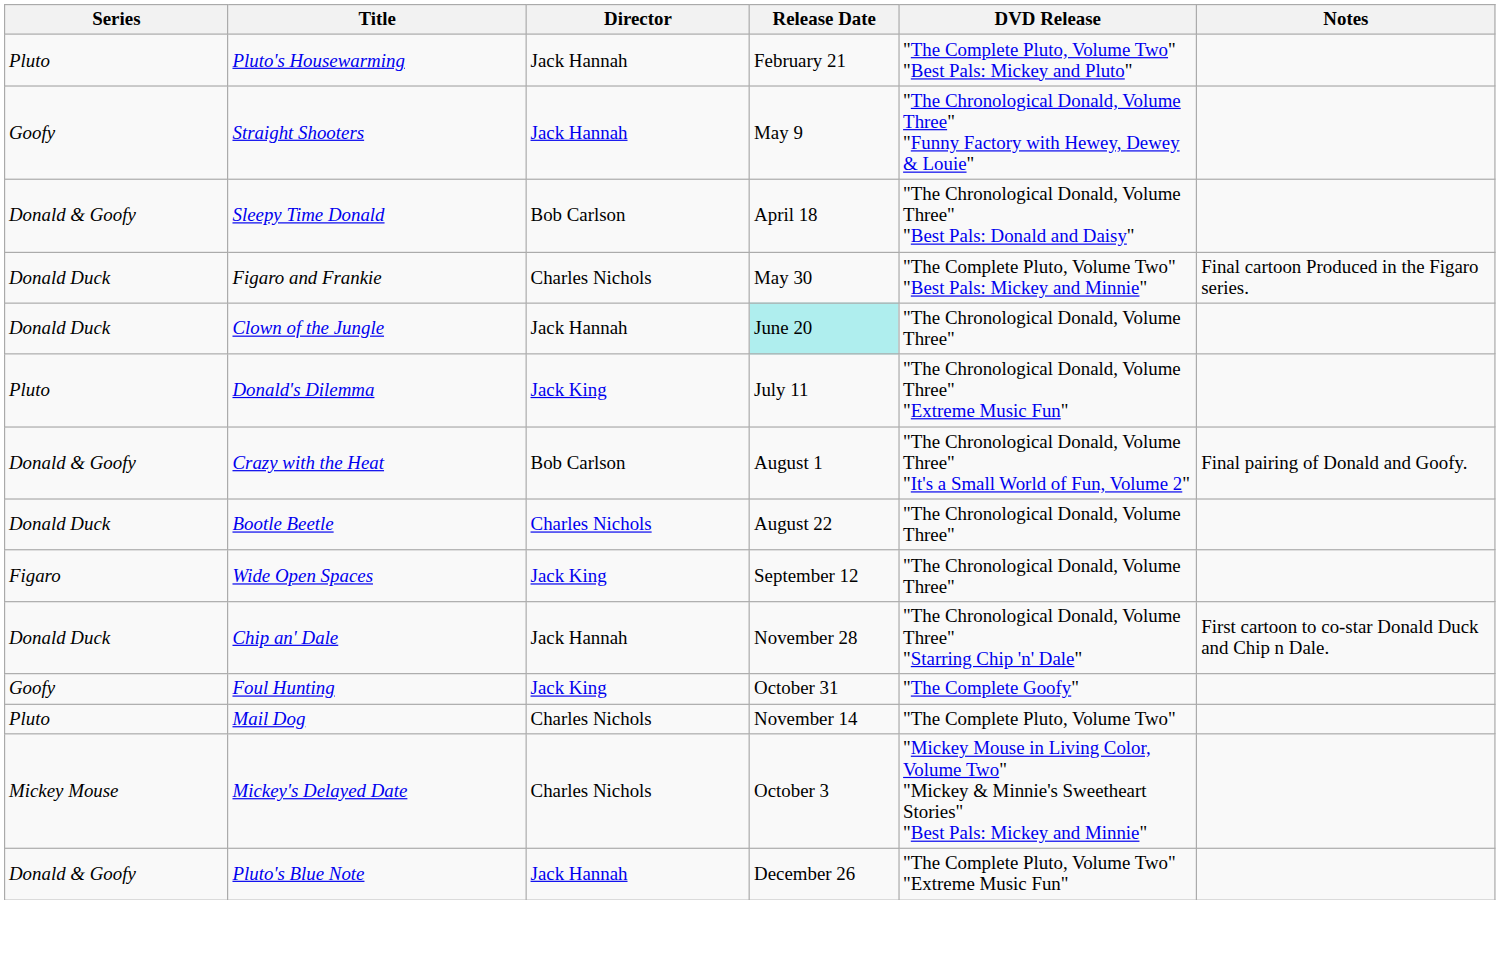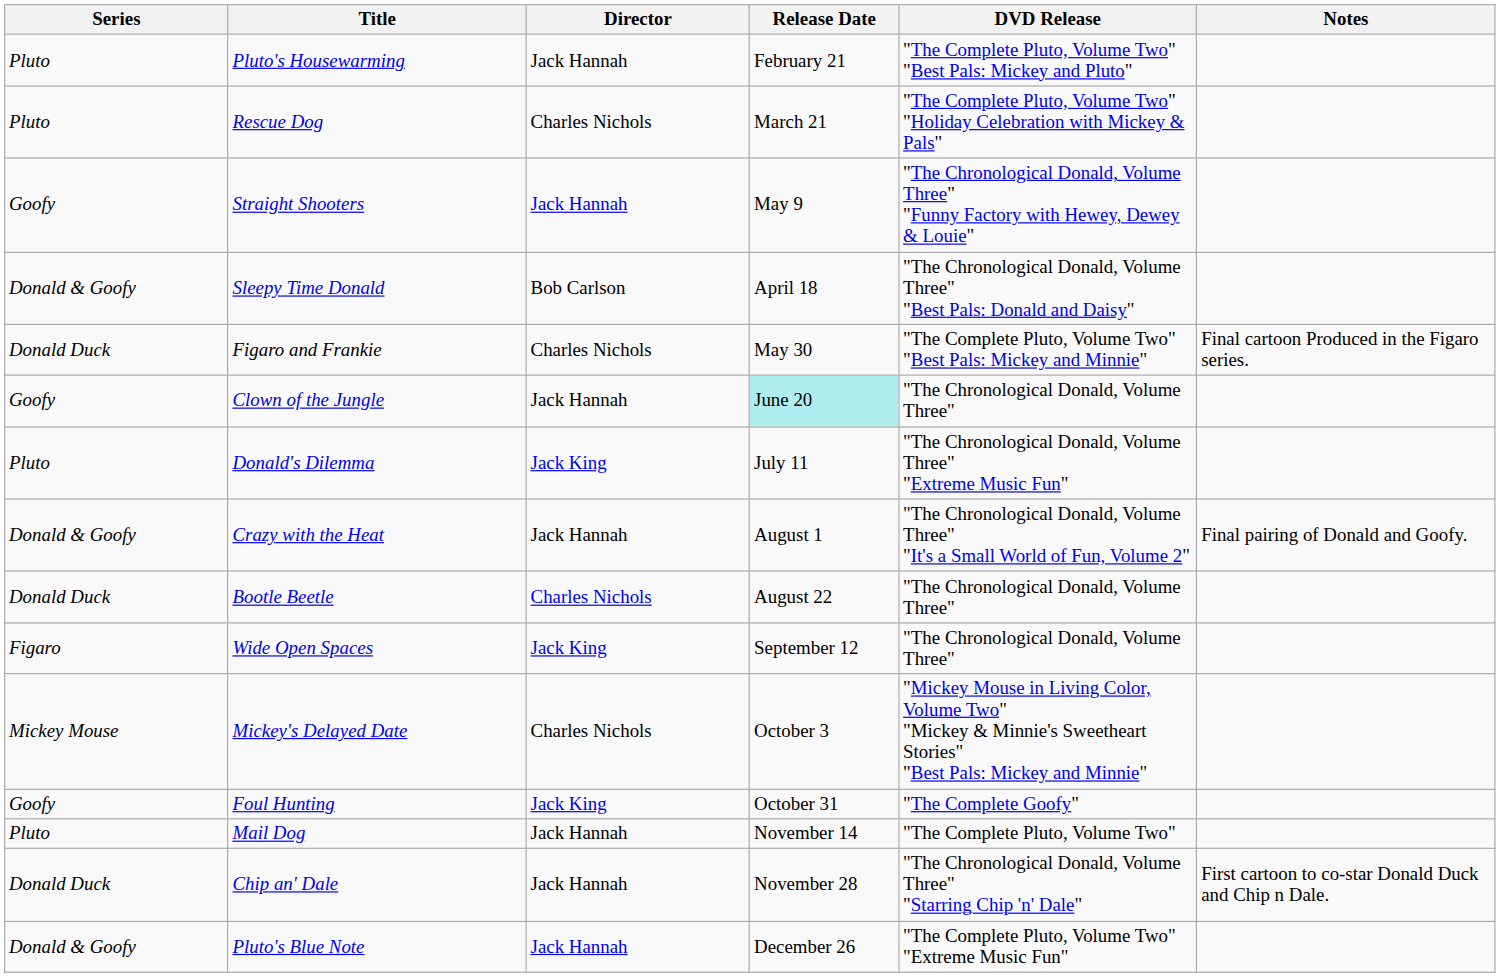+ row: Pluto | Rescue Dog | Charles Nichols | March 21 | "The Complete Pluto, Volume Two" "Holiday Celebration with Mickey & Pals"
Clown of the Jungle | Series: Donald Duck -> Goofy
Crazy with the Heat | Director: Bob Carlson -> Jack Hannah
rows swapped: Mickey's Delayed Date <-> Chip an' Dale
Mail Dog | Director: Charles Nichols -> Jack Hannah
